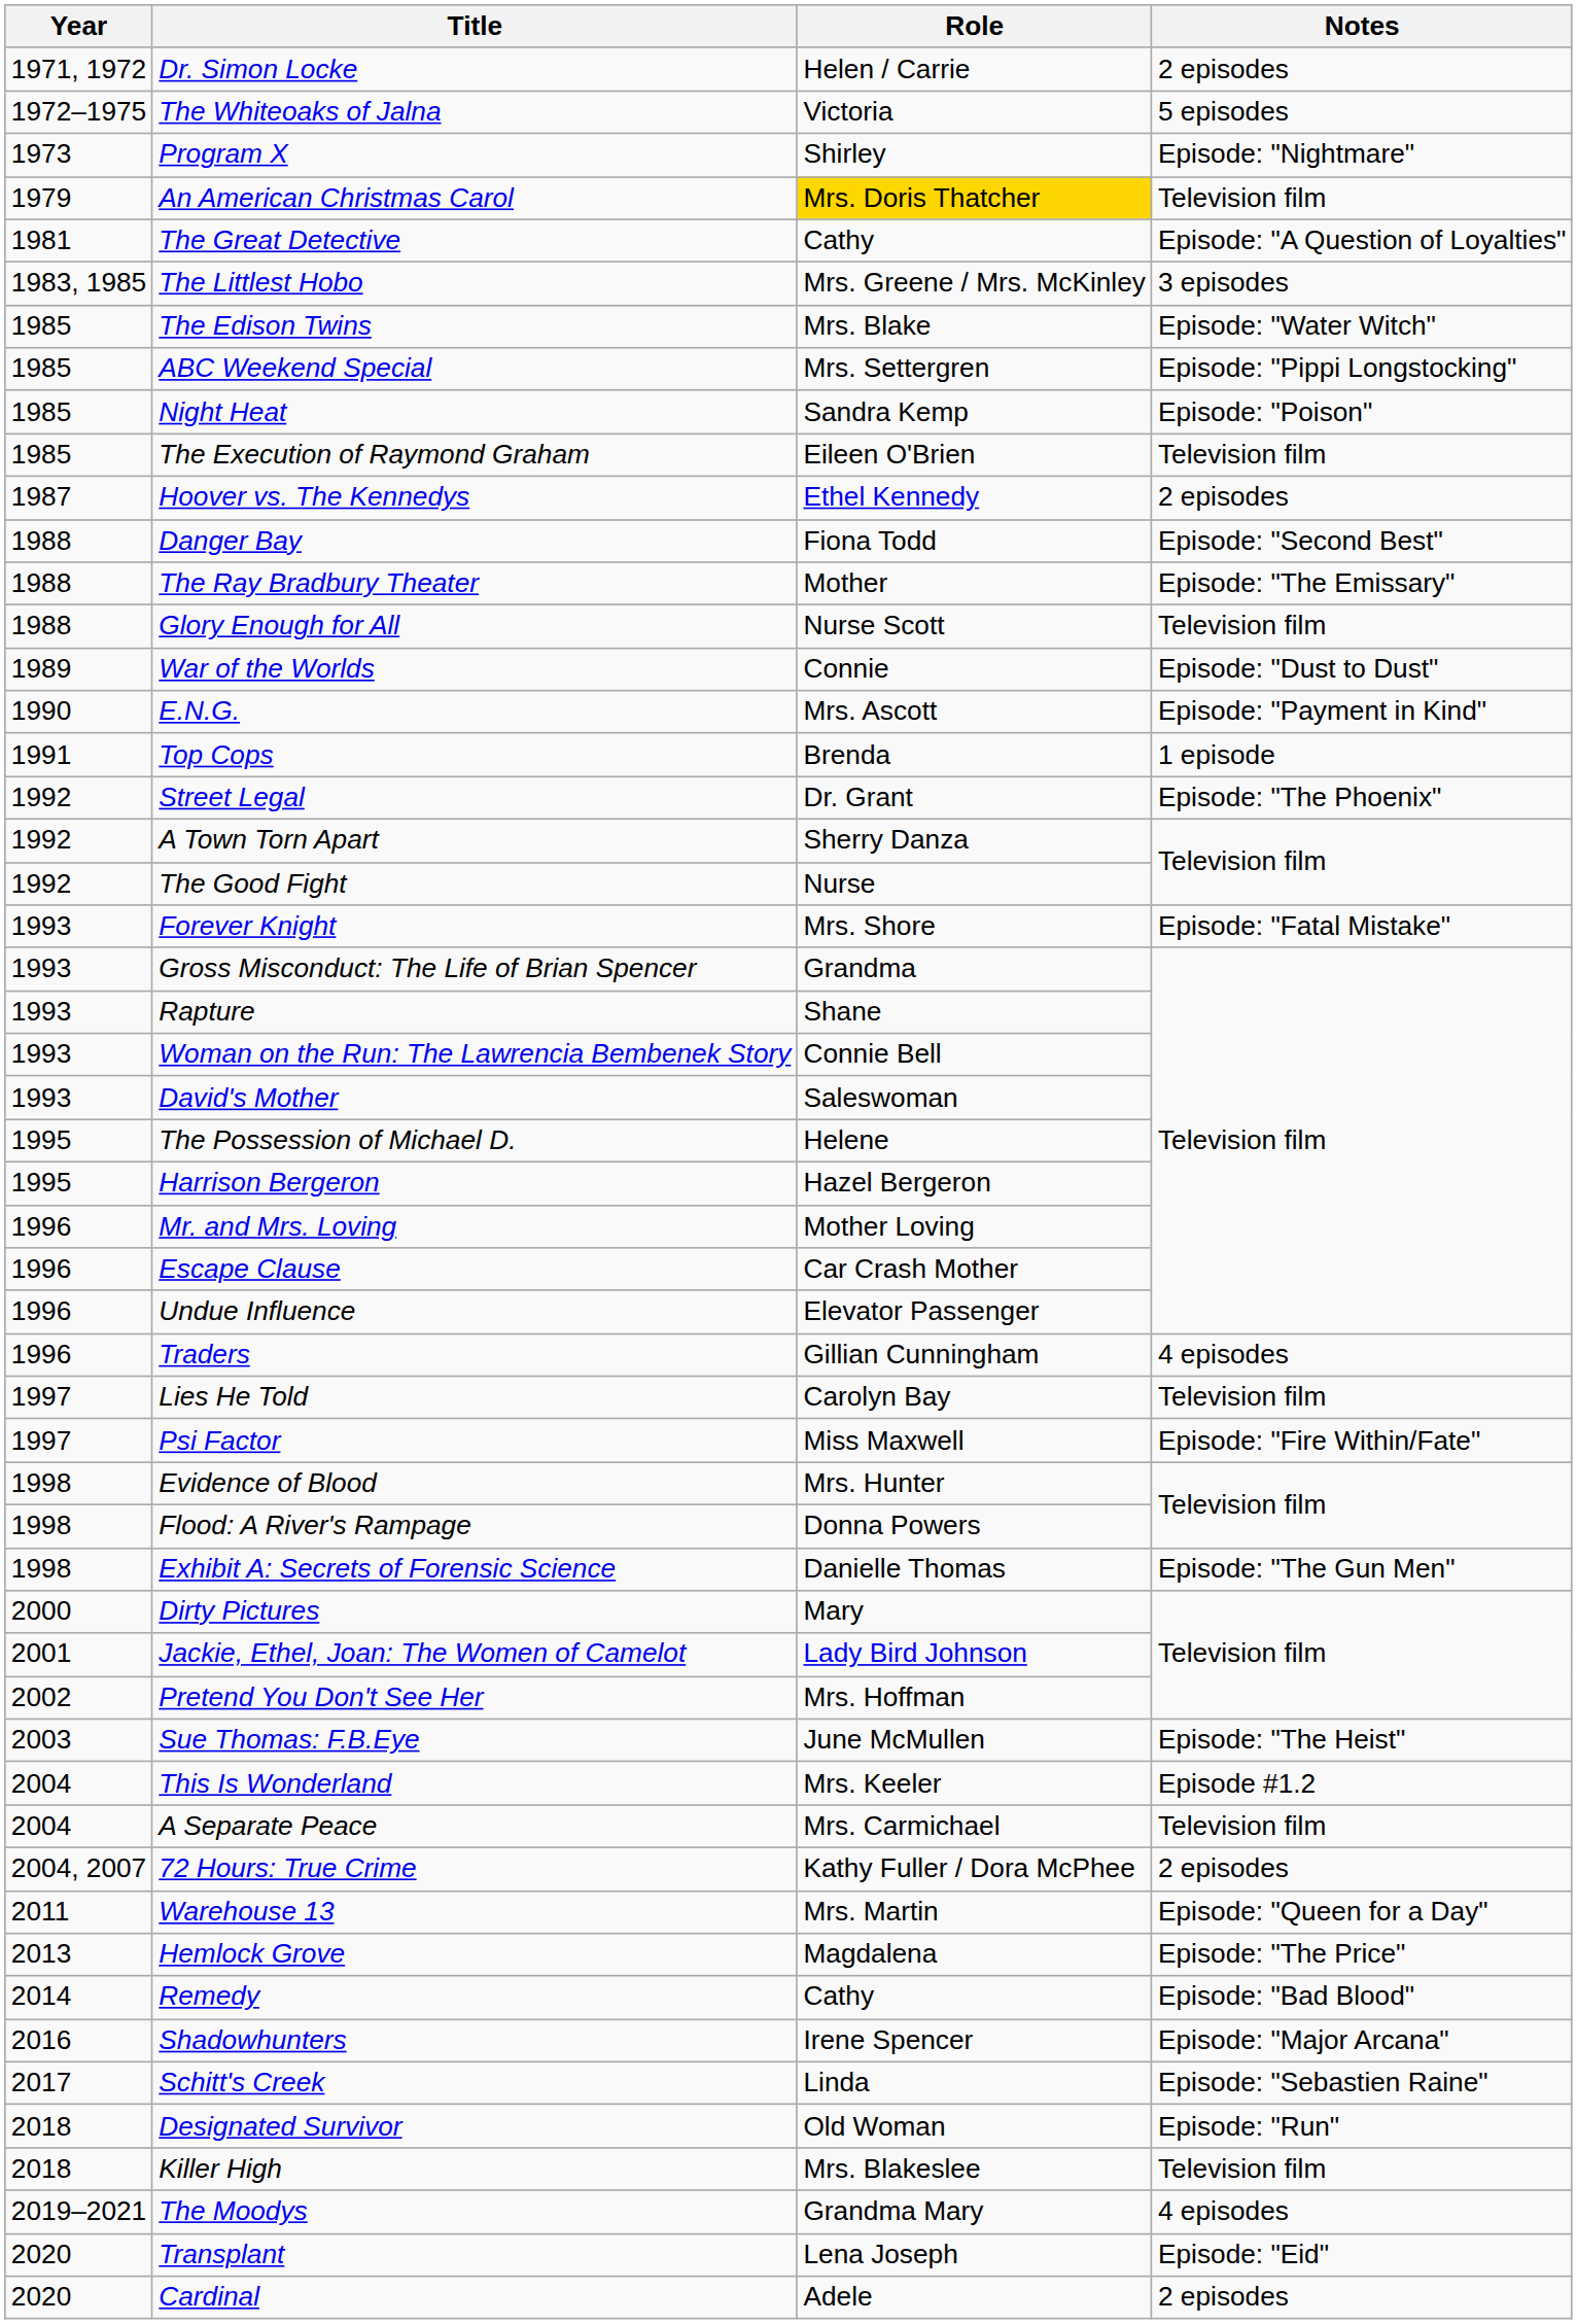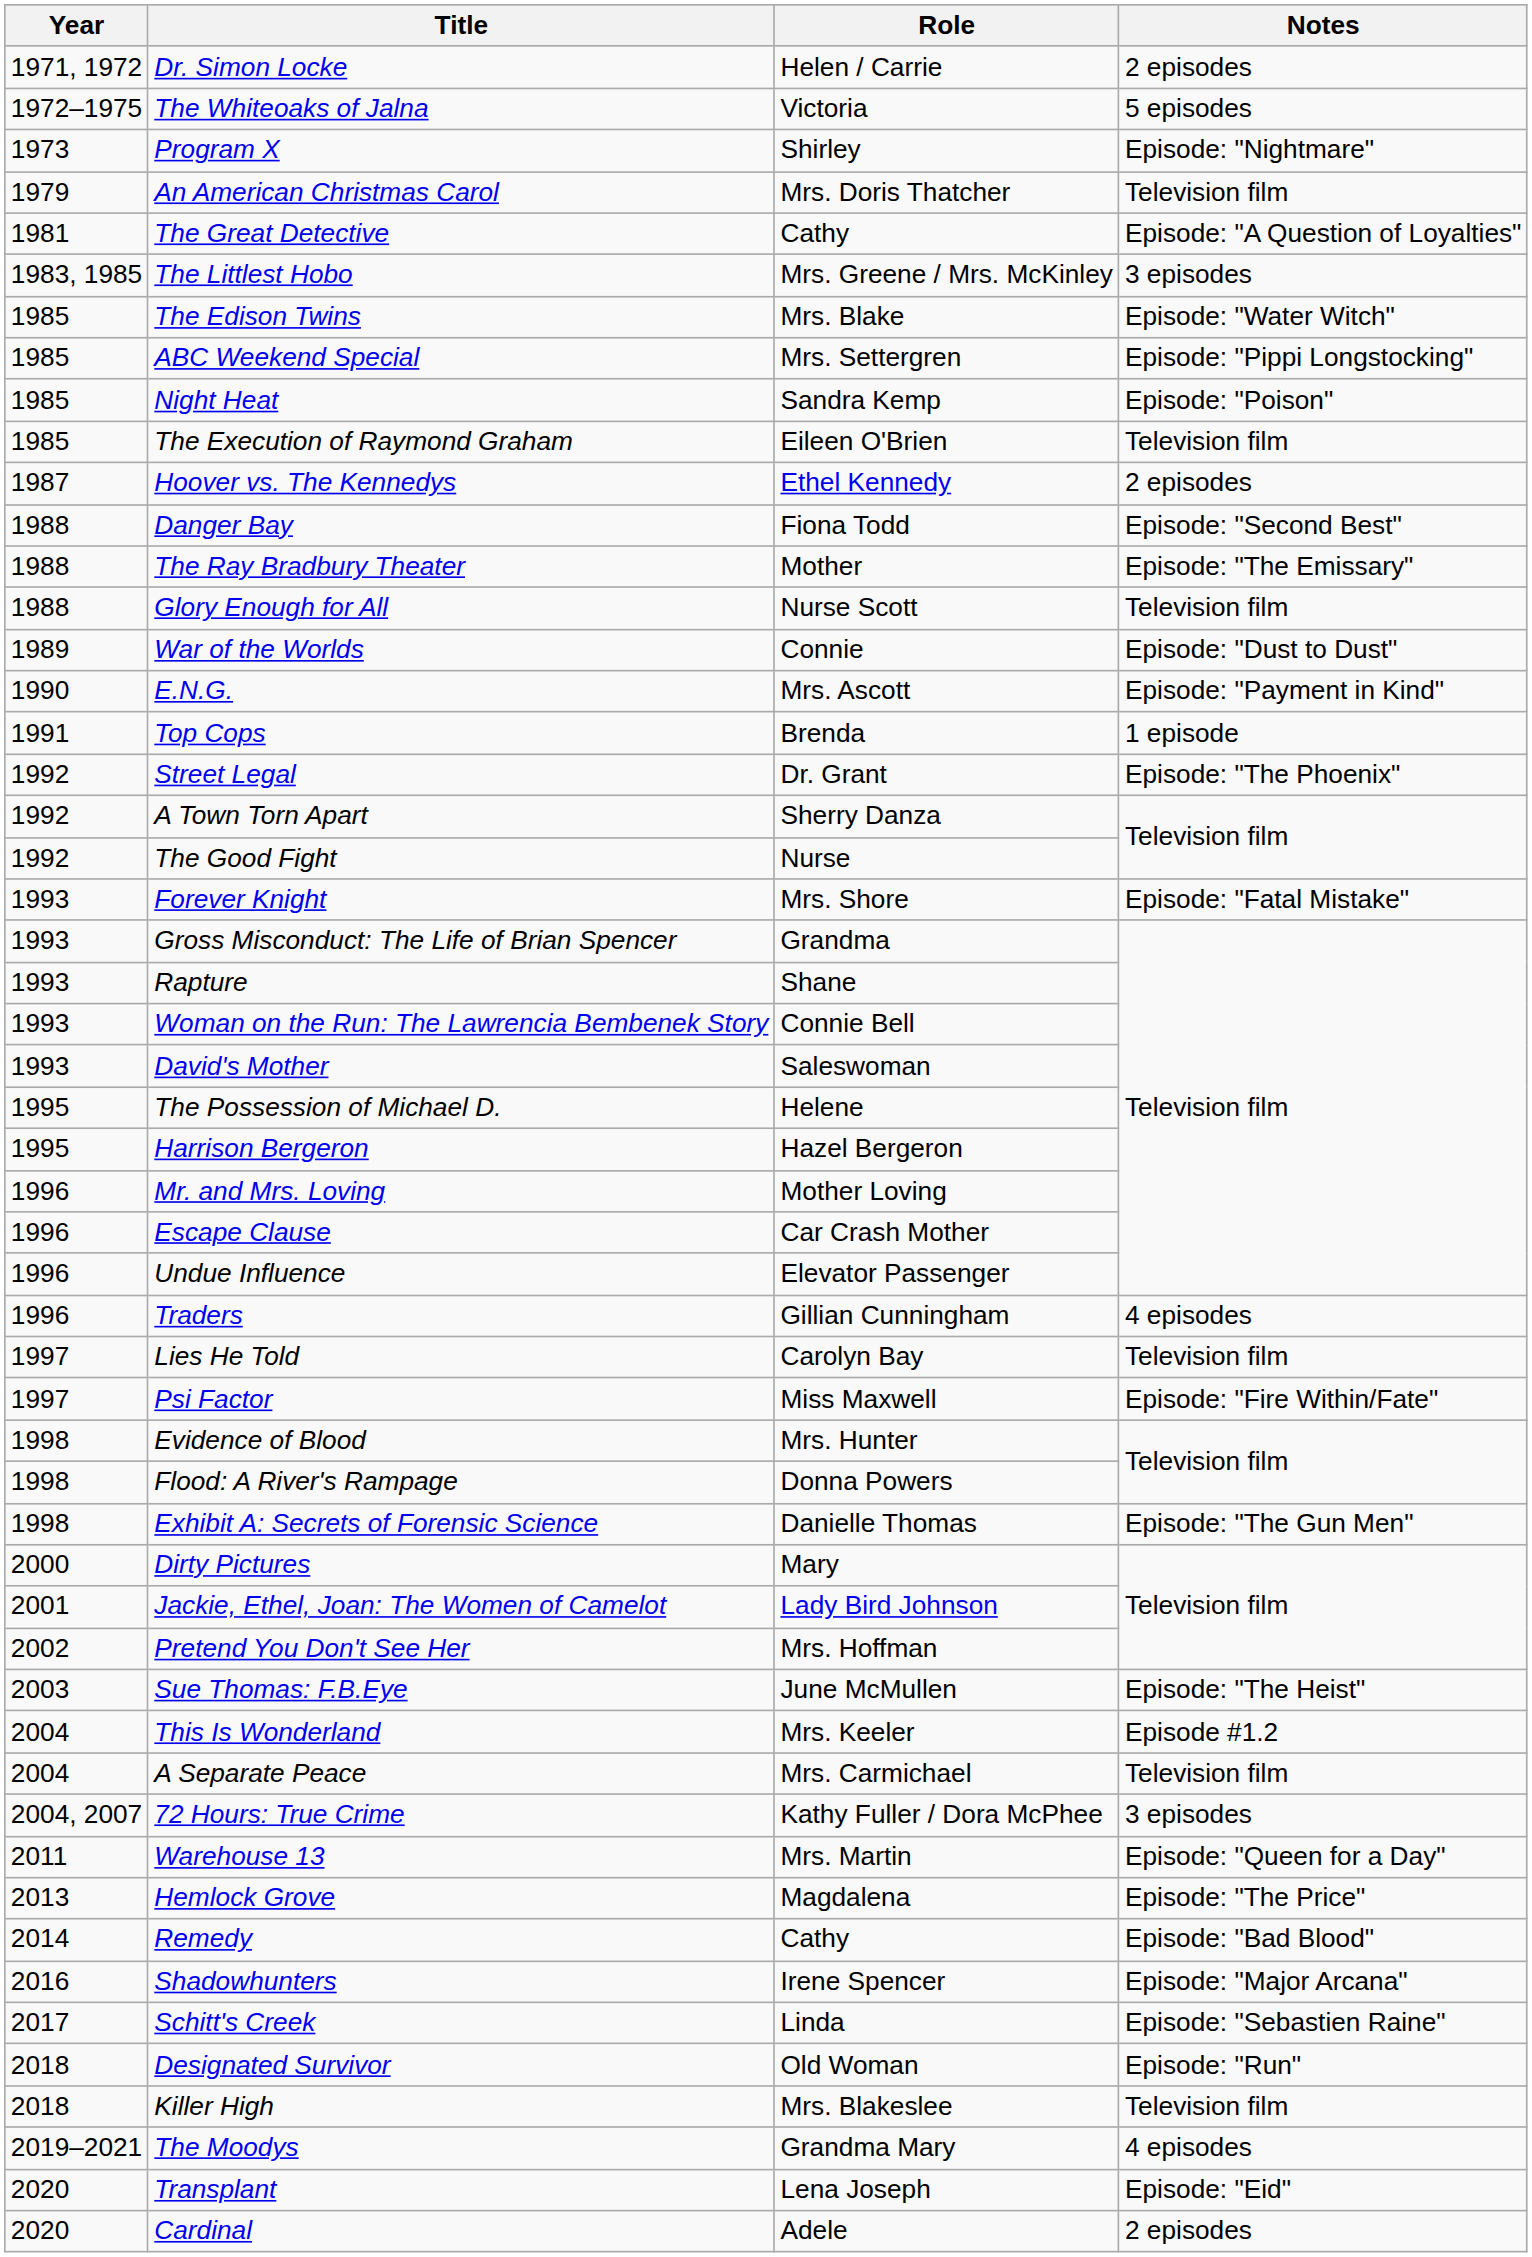An American Christmas Carol | Role: gold background -> no background
72 Hours: True Crime | Notes: 2 episodes -> 3 episodes
